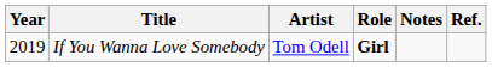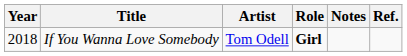If You Wanna Love Somebody | Year: 2019 -> 2018
